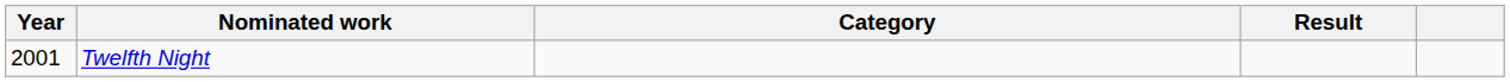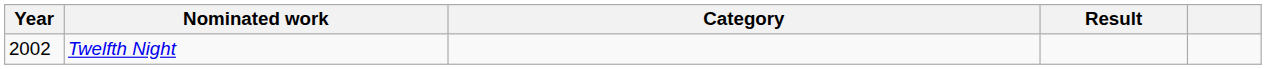Twelfth Night | Year: 2001 -> 2002
